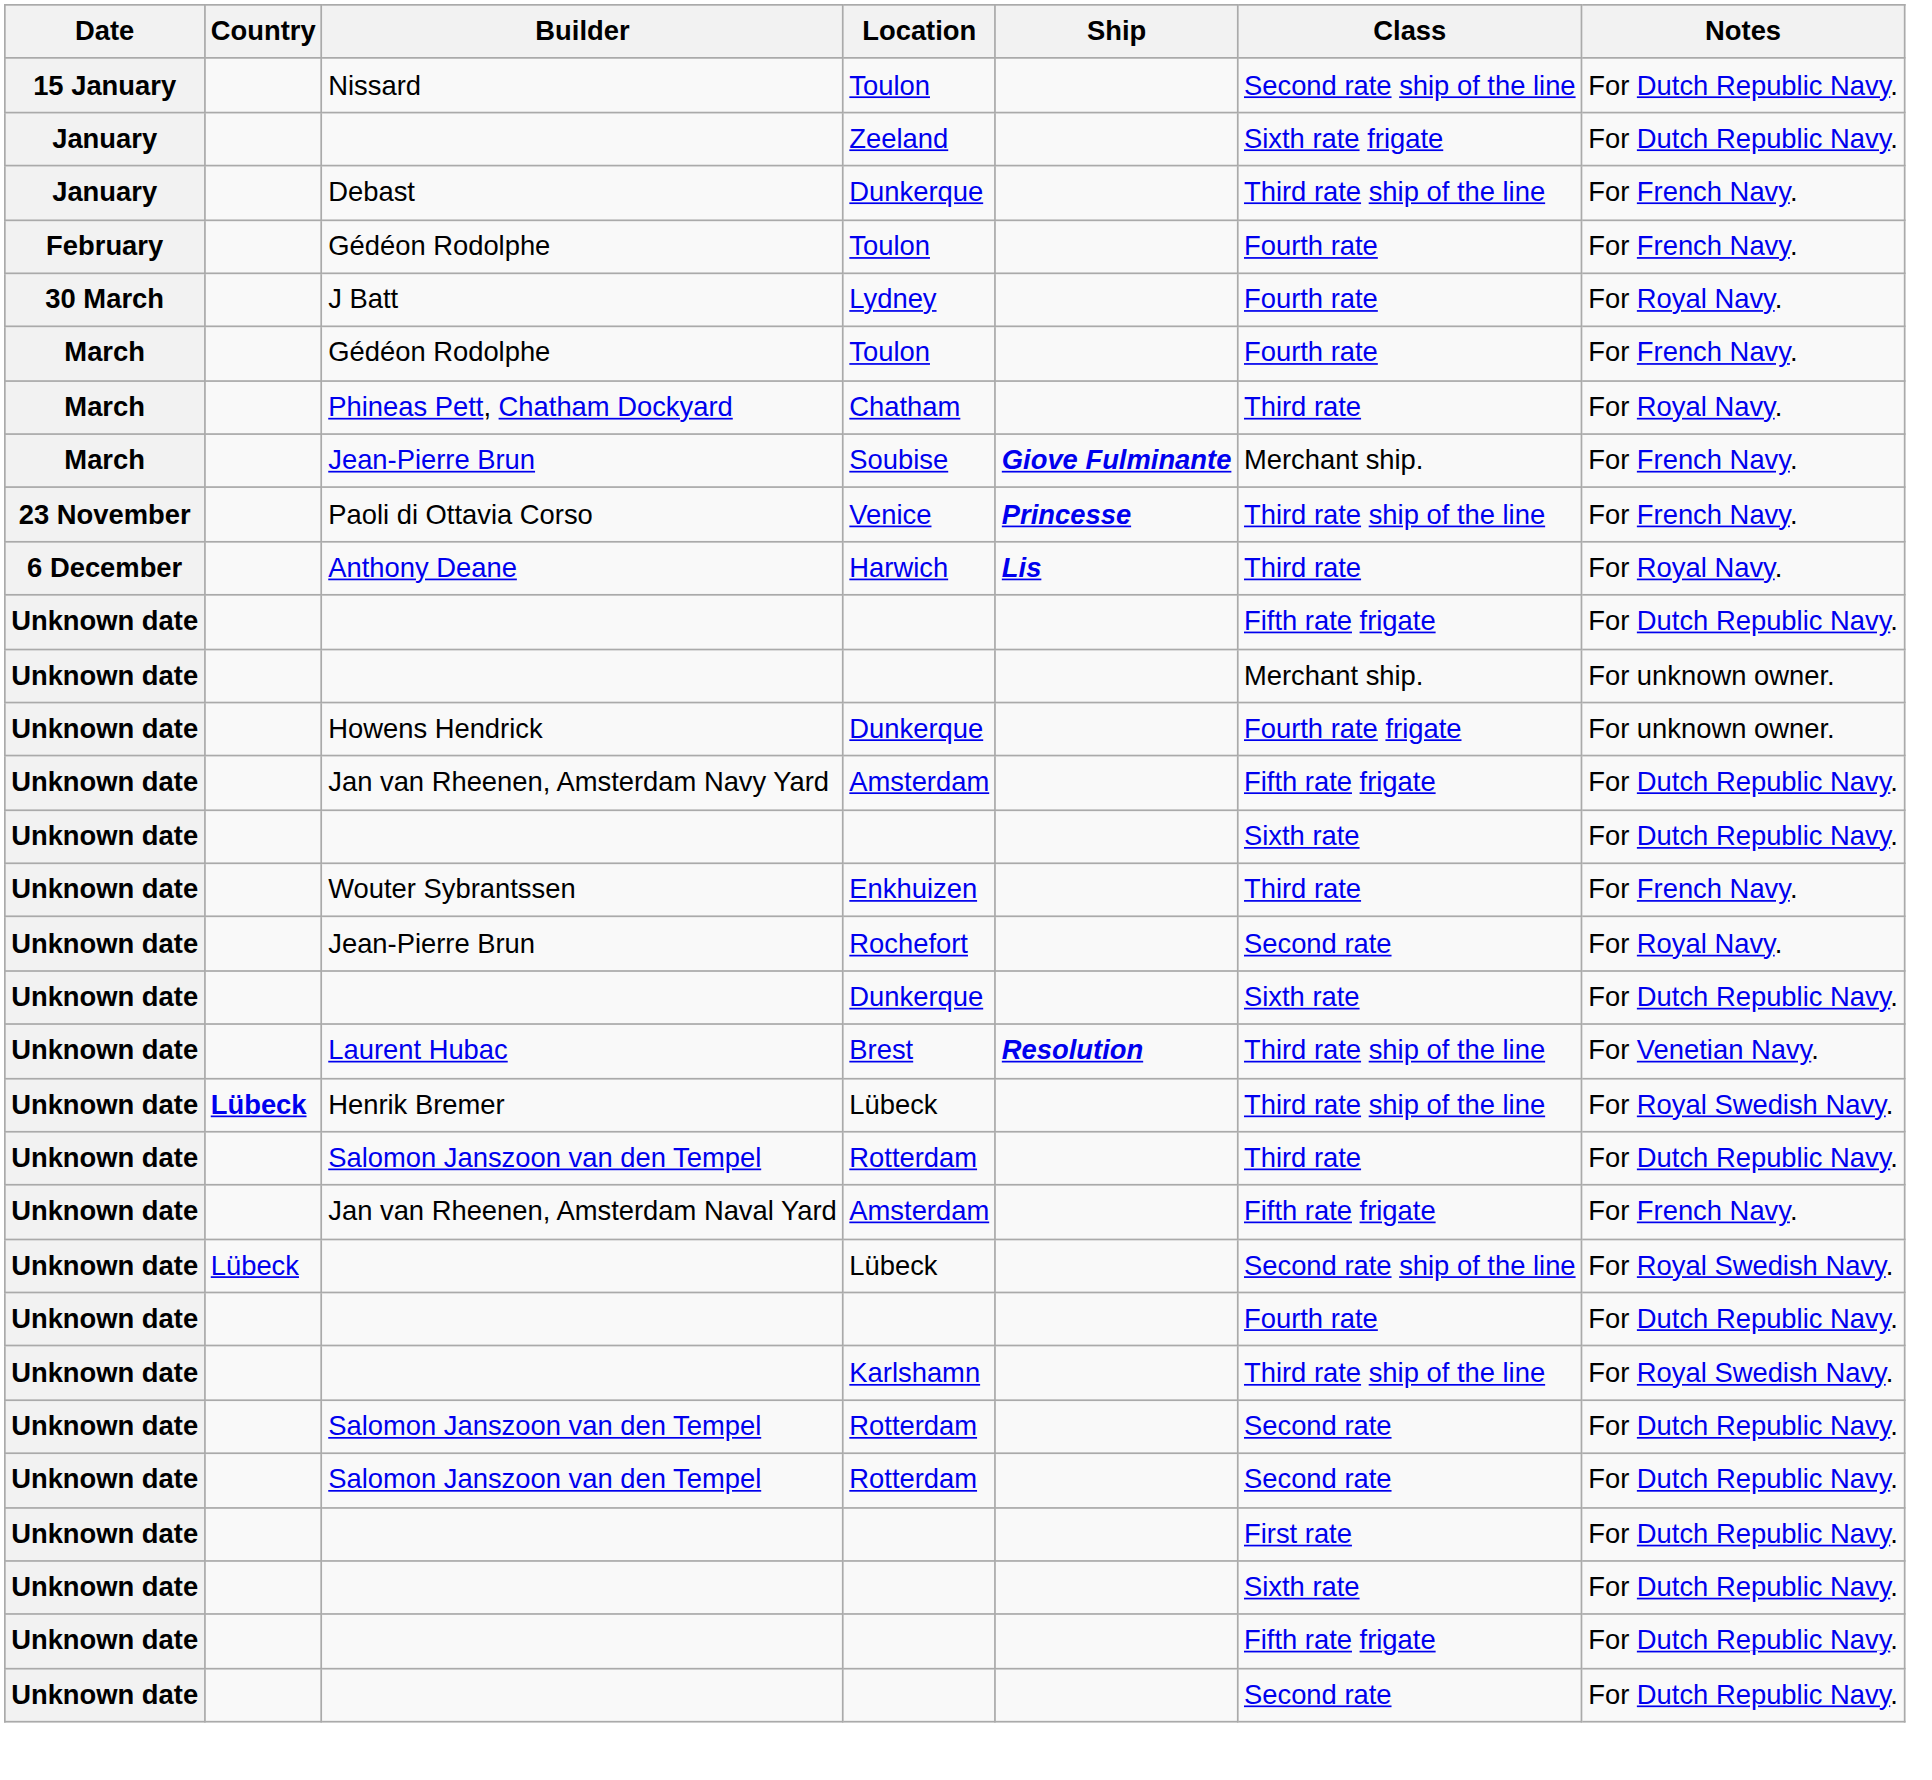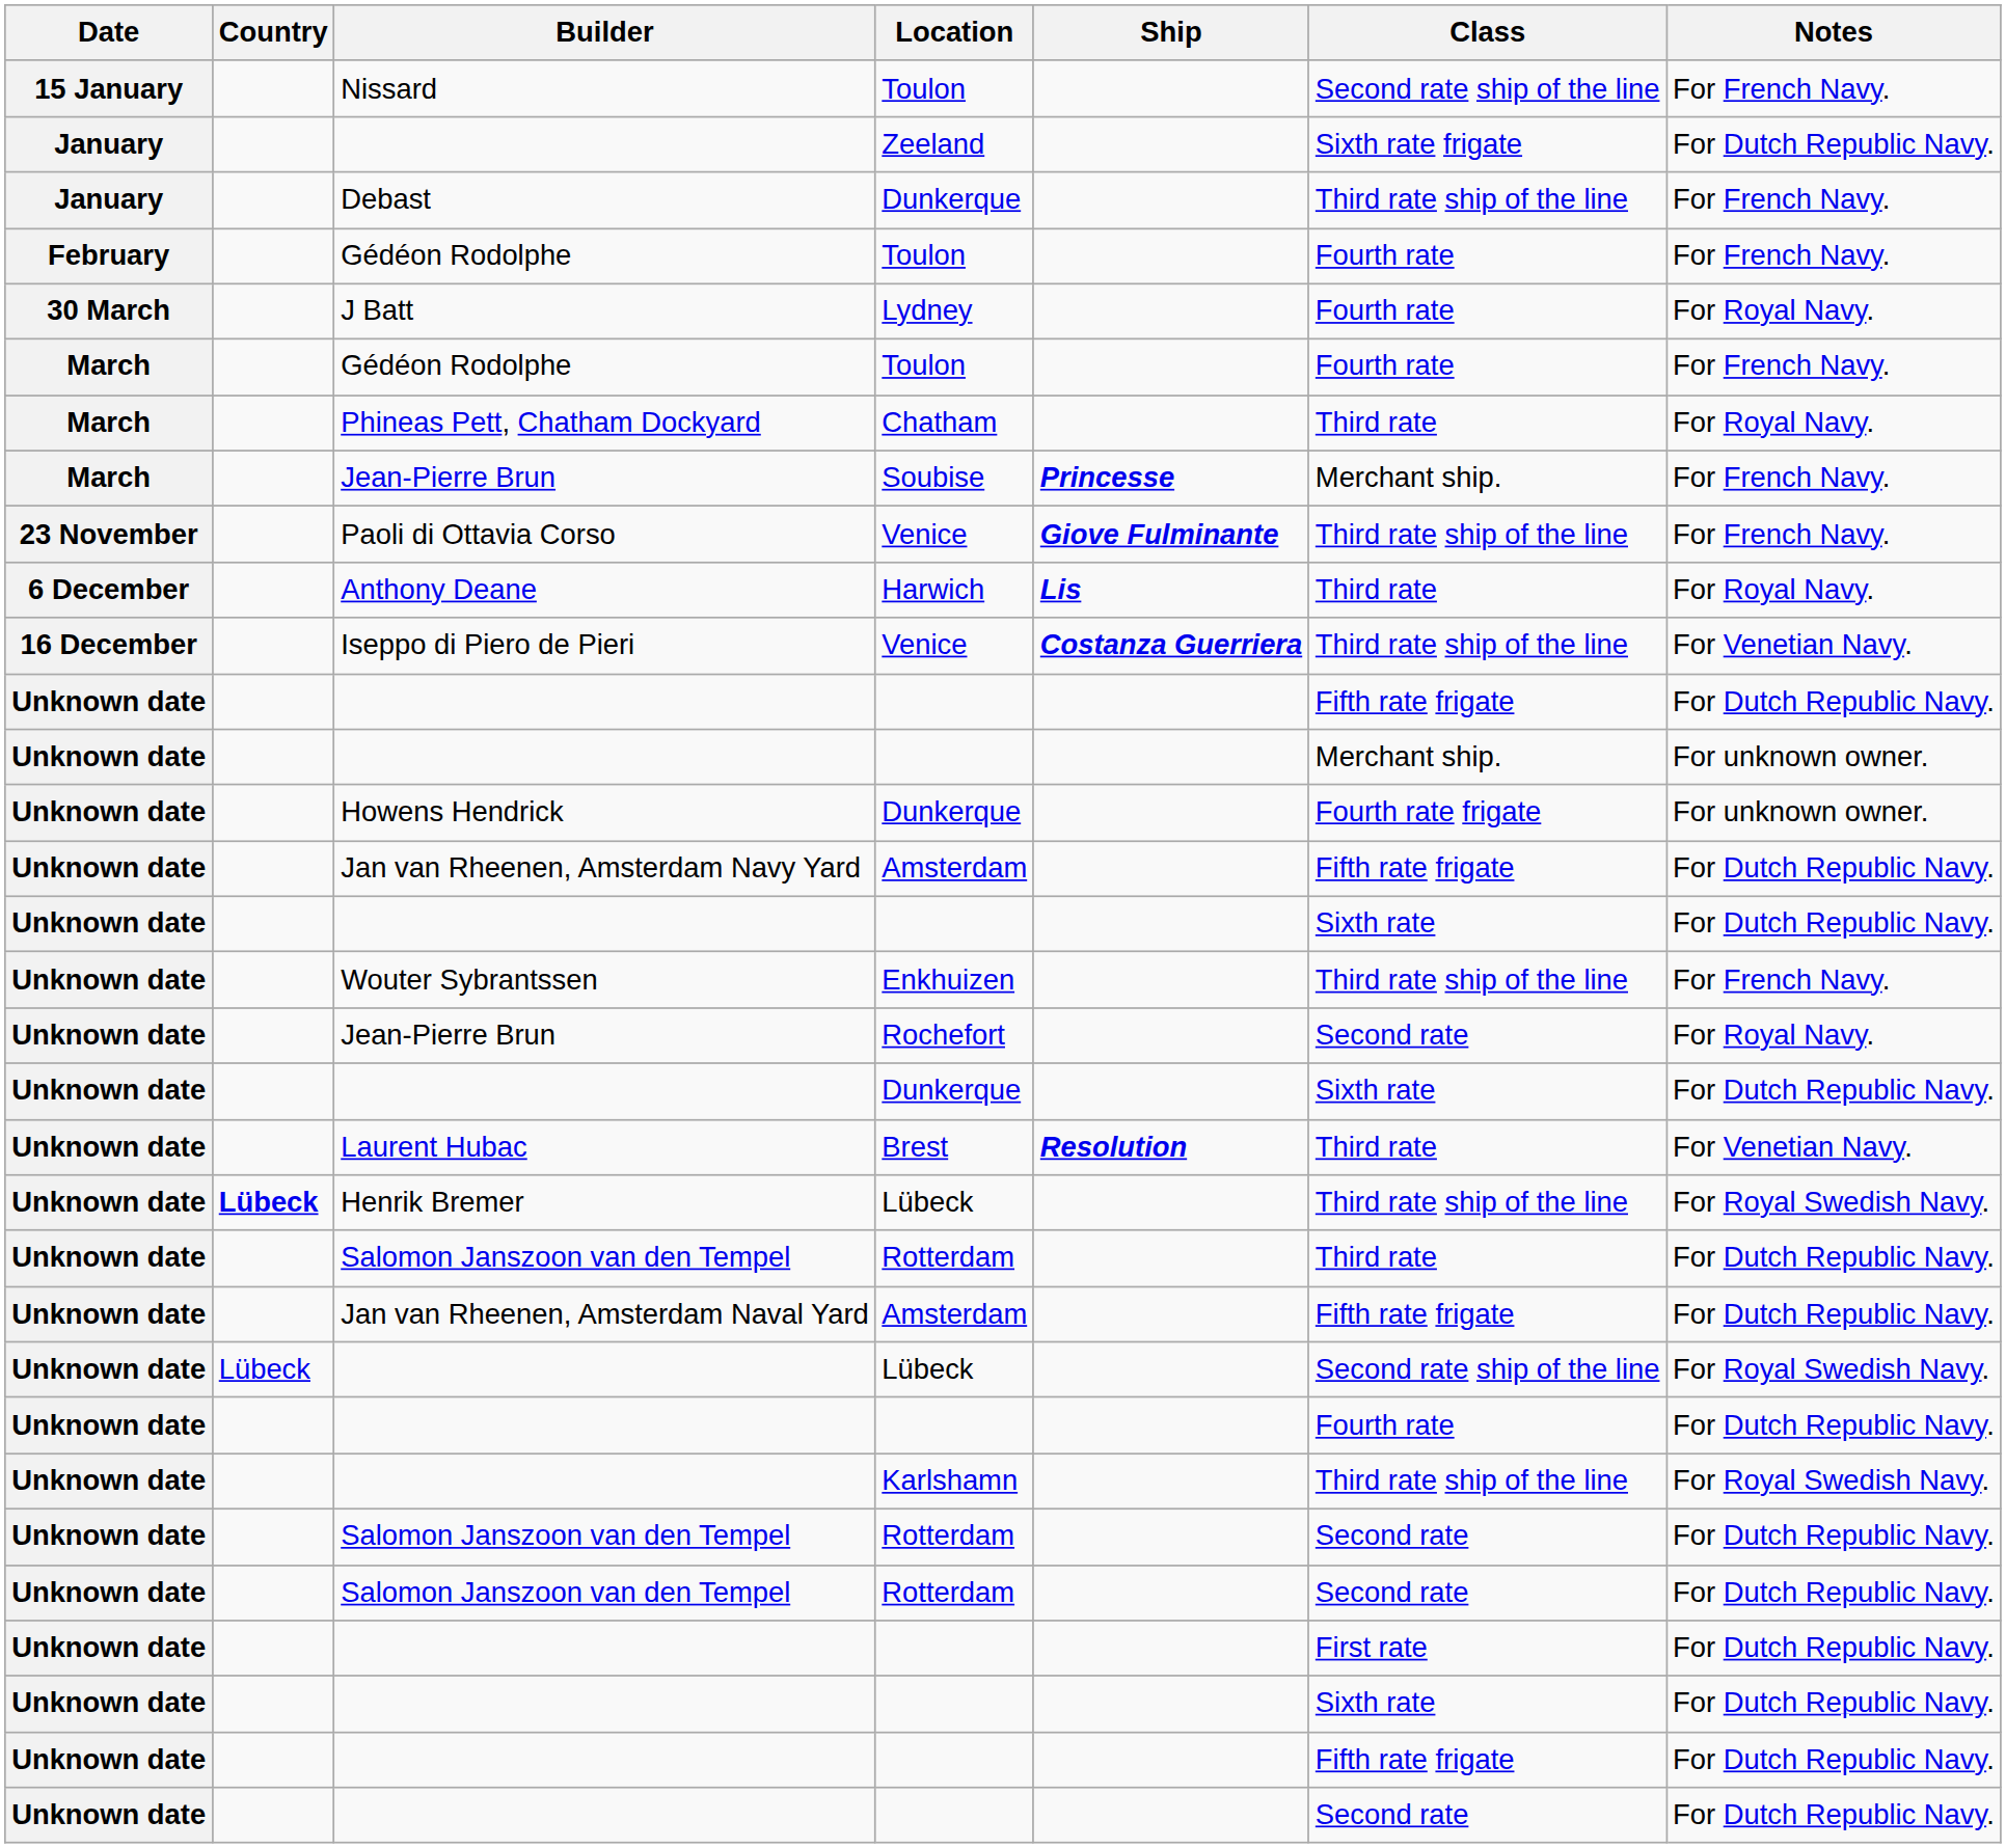Nissard | Notes: For Dutch Republic Navy. -> For French Navy.
Jean-Pierre Brun / Soubise | Ship: Giove Fulminante -> Princesse
Paoli di Ottavia Corso | Ship: Princesse -> Giove Fulminante
+ row: 16 December | Iseppo di Piero de Pieri | Venice | Costanza Guerriera | Third rate ship of the line | For Venetian Navy.
Wouter Sybrantssen | Class: Third rate -> Third rate ship of the line
Laurent Hubac | Class: Third rate ship of the line -> Third rate
Jan van Rheenen, Amsterdam Naval Yard | Notes: For French Navy. -> For Dutch Republic Navy.
